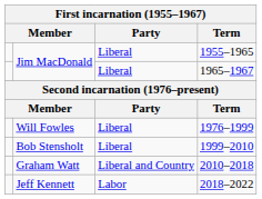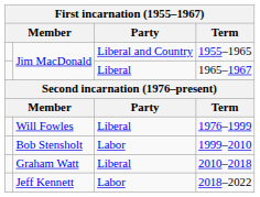1955–1965 | Party: Liberal -> Liberal and Country
1999–2010 | Party: Liberal -> Labor
2010–2018 | Party: Liberal and Country -> Liberal
